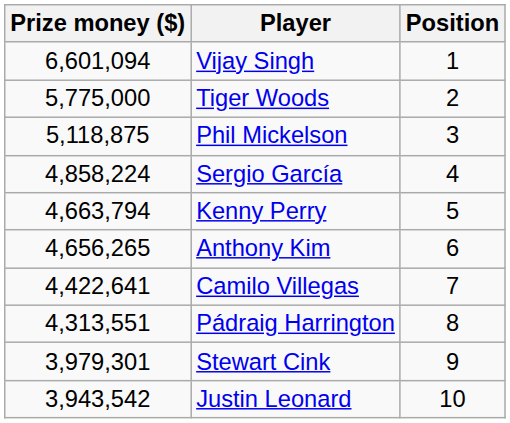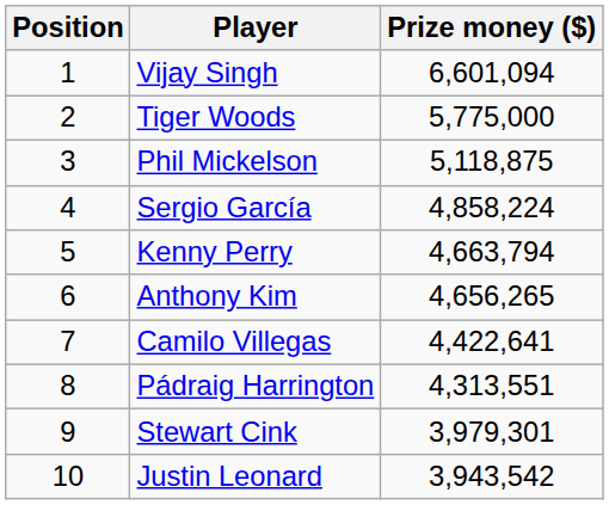columns swapped: Position <-> Prize money ($)
